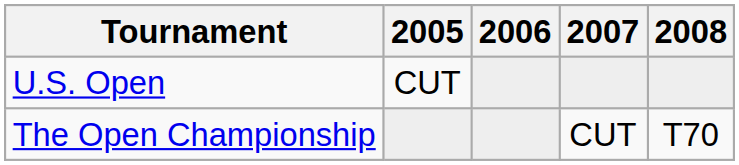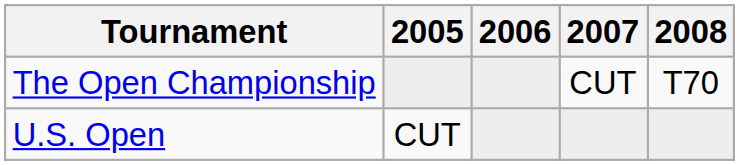rows swapped: U.S. Open <-> The Open Championship
